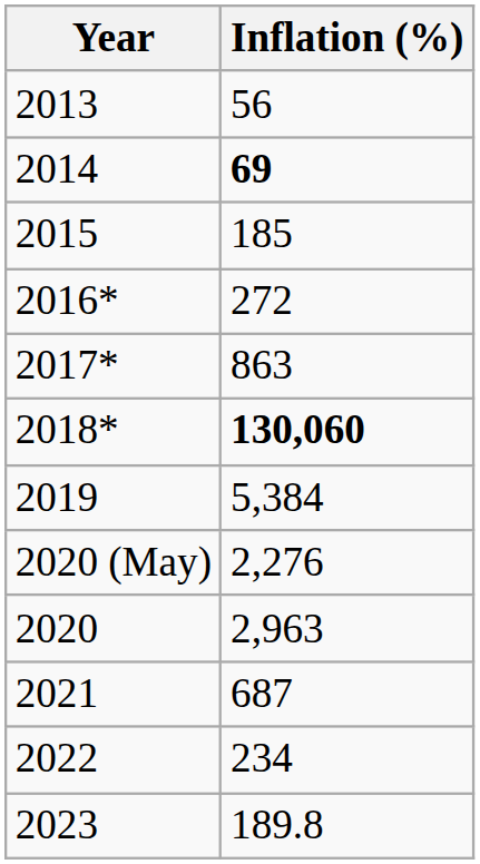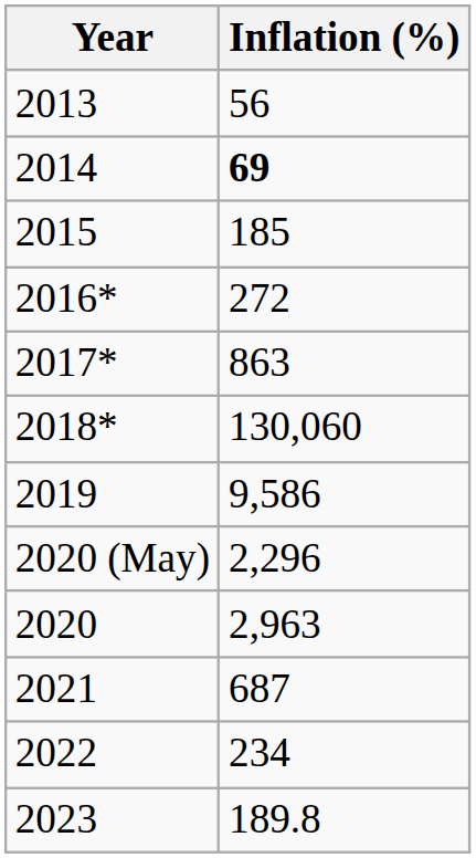2018* | Inflation (%): bold -> normal
2019 | Inflation (%): 5,384 -> 9,586
2020 (May) | Inflation (%): 2,276 -> 2,296
